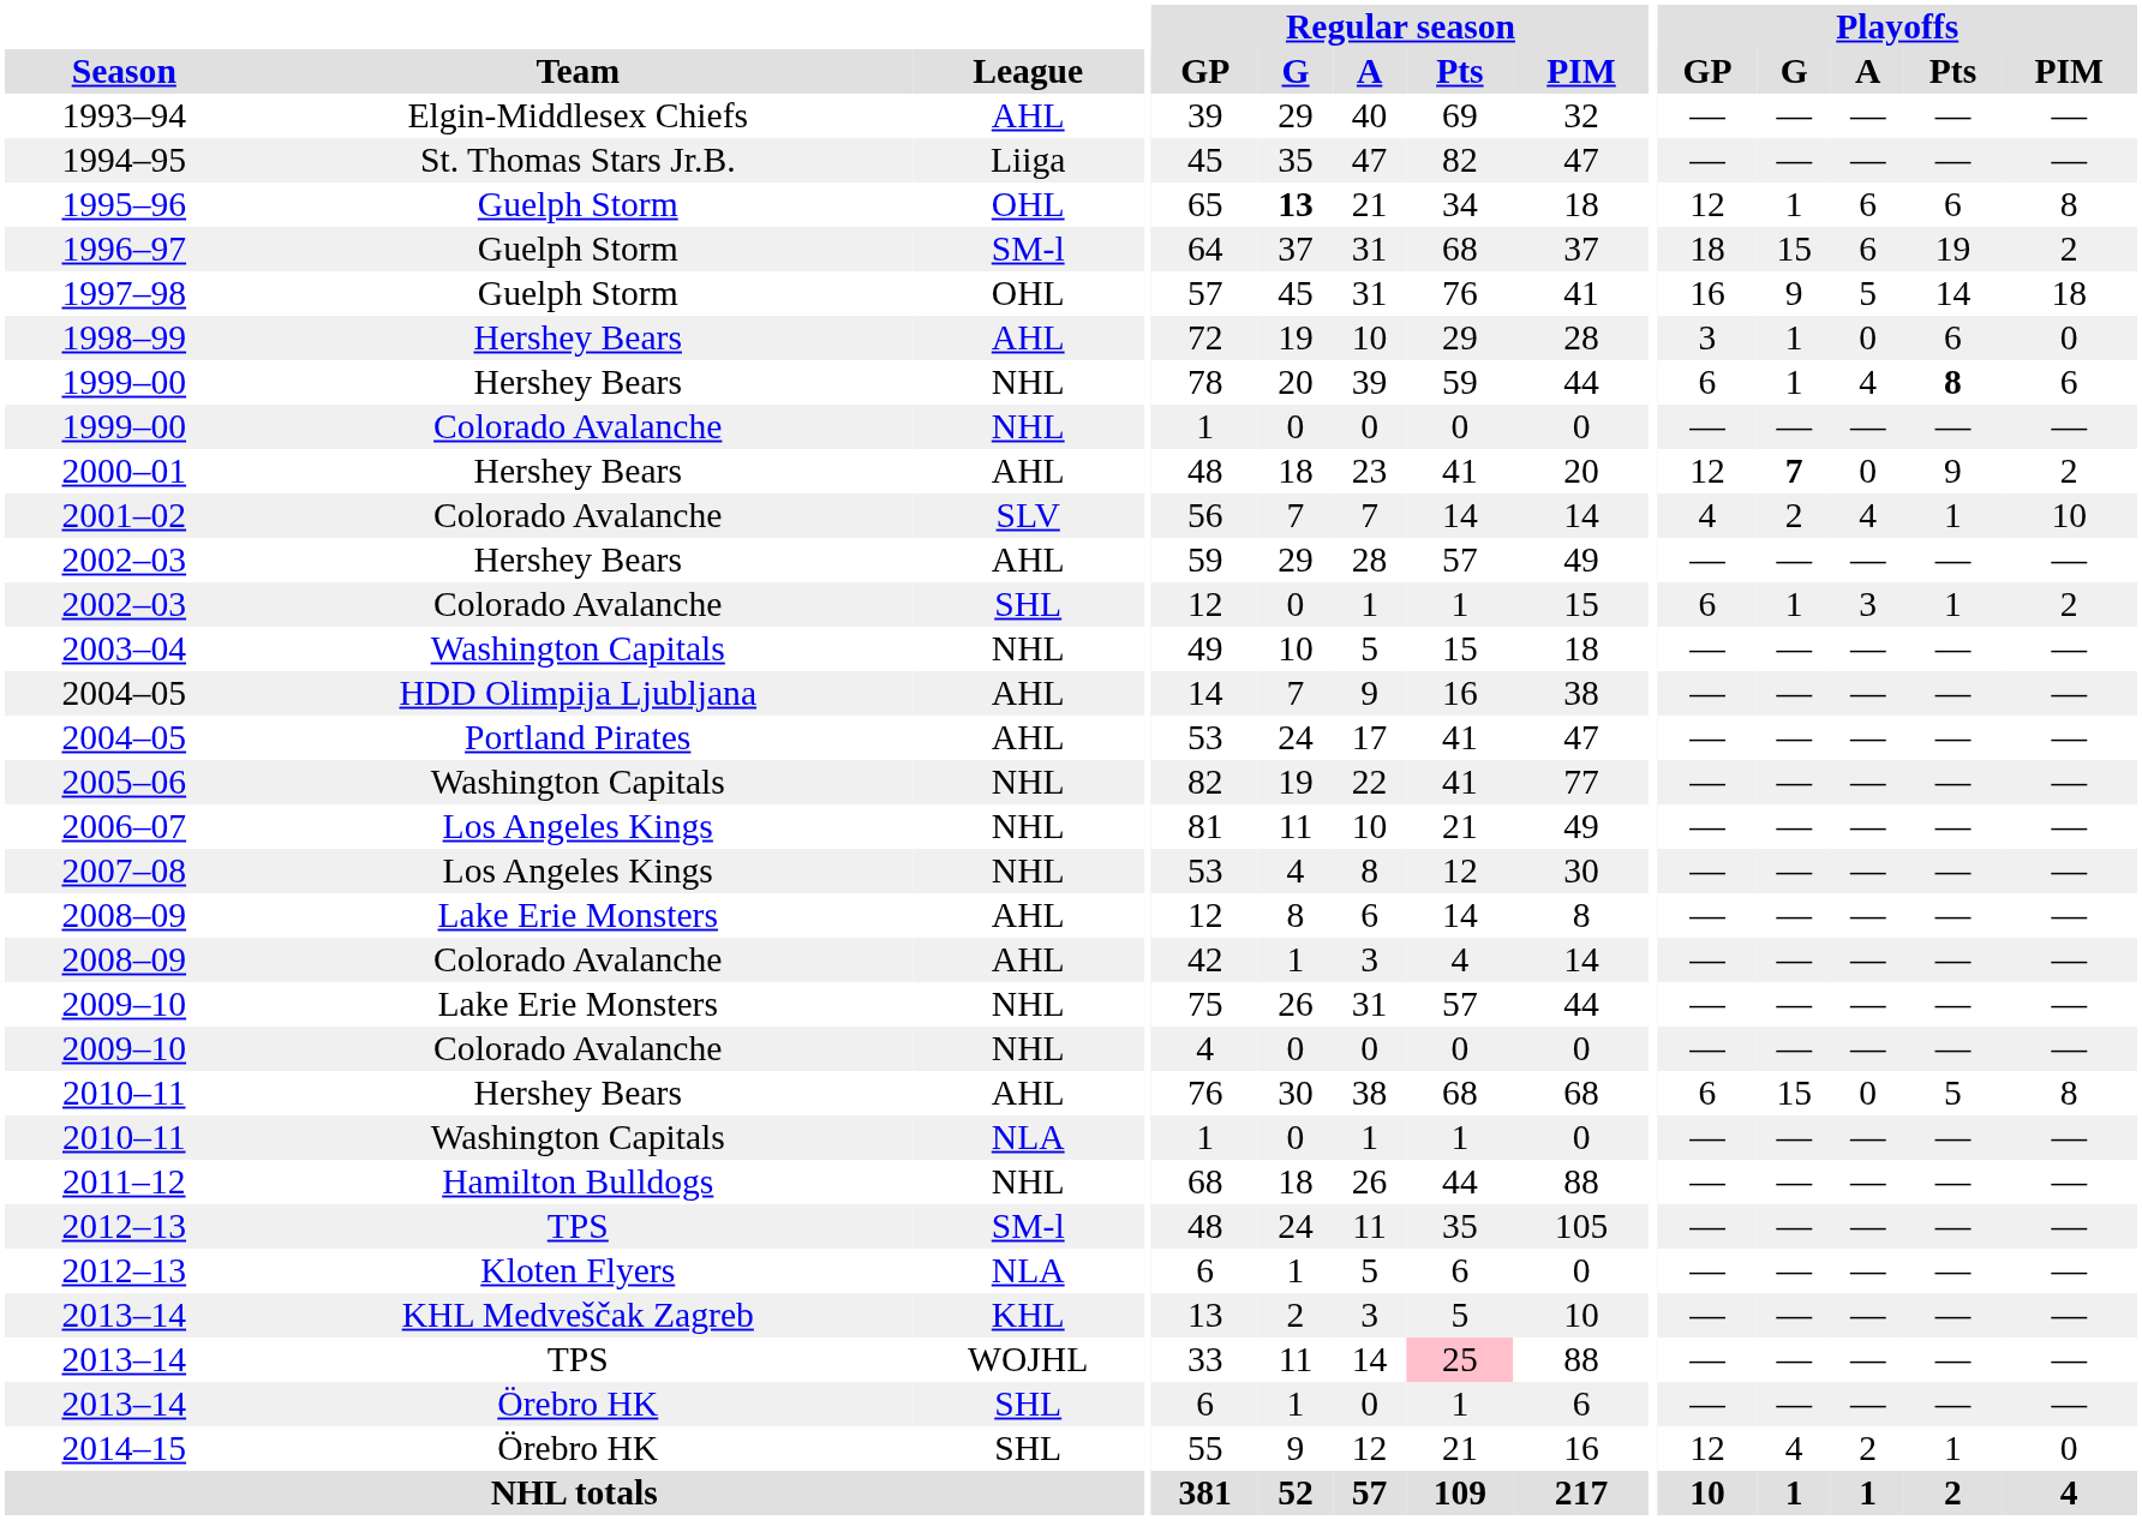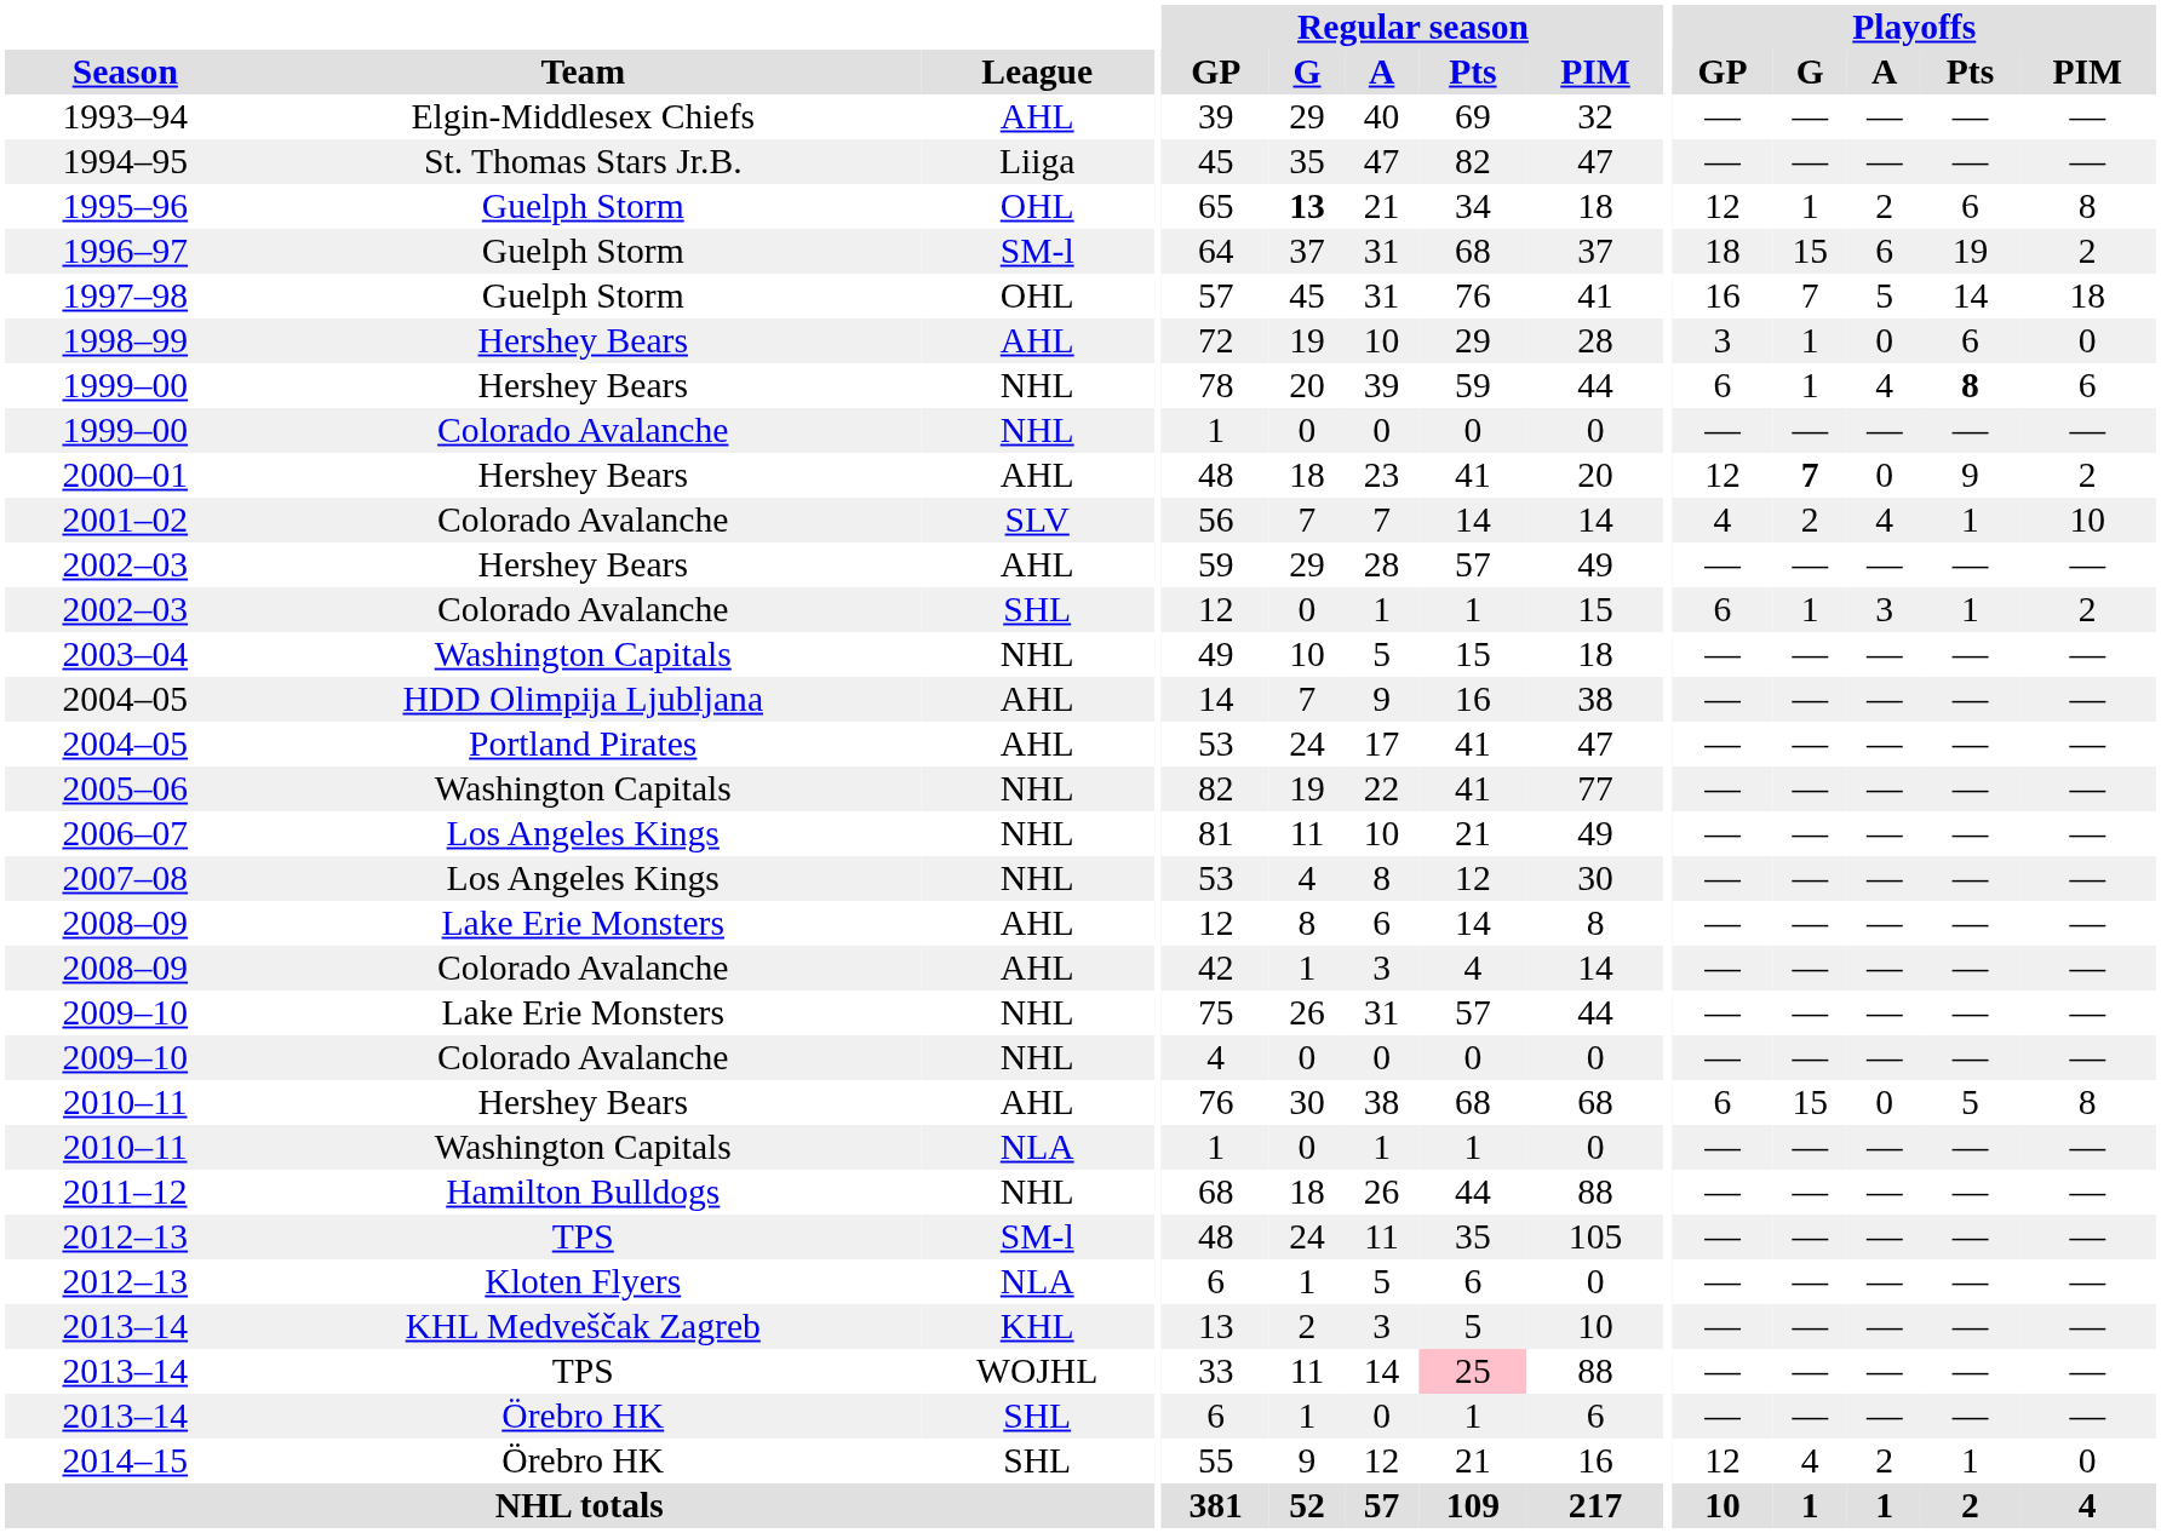1995–96 | Playoffs / A: 6 -> 2
1997–98 | Playoffs / G: 9 -> 7
